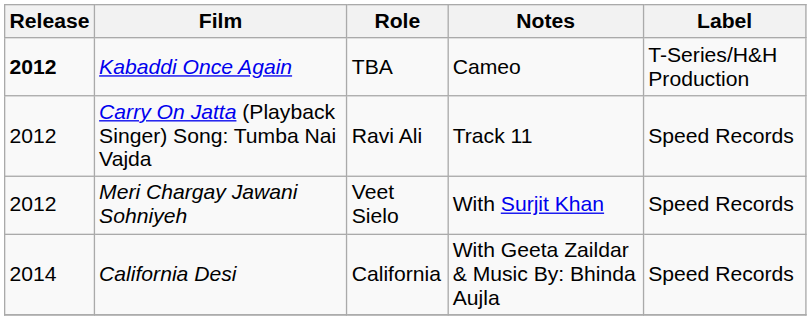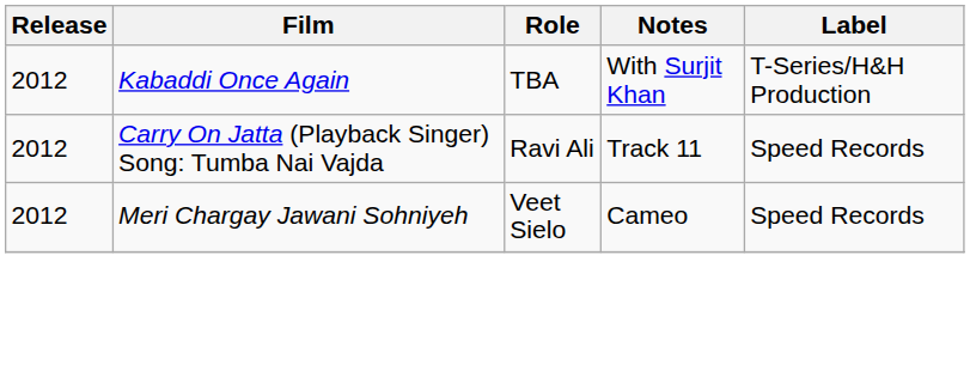Kabaddi Once Again | Release: bold -> normal
Kabaddi Once Again | Notes: Cameo -> With Surjit Khan
Meri Chargay Jawani Sohniyeh | Notes: With Surjit Khan -> Cameo
- row: 2014 | California Desi | California | With Geeta Zaildar & Music By: Bhinda Aujla | Speed Records
